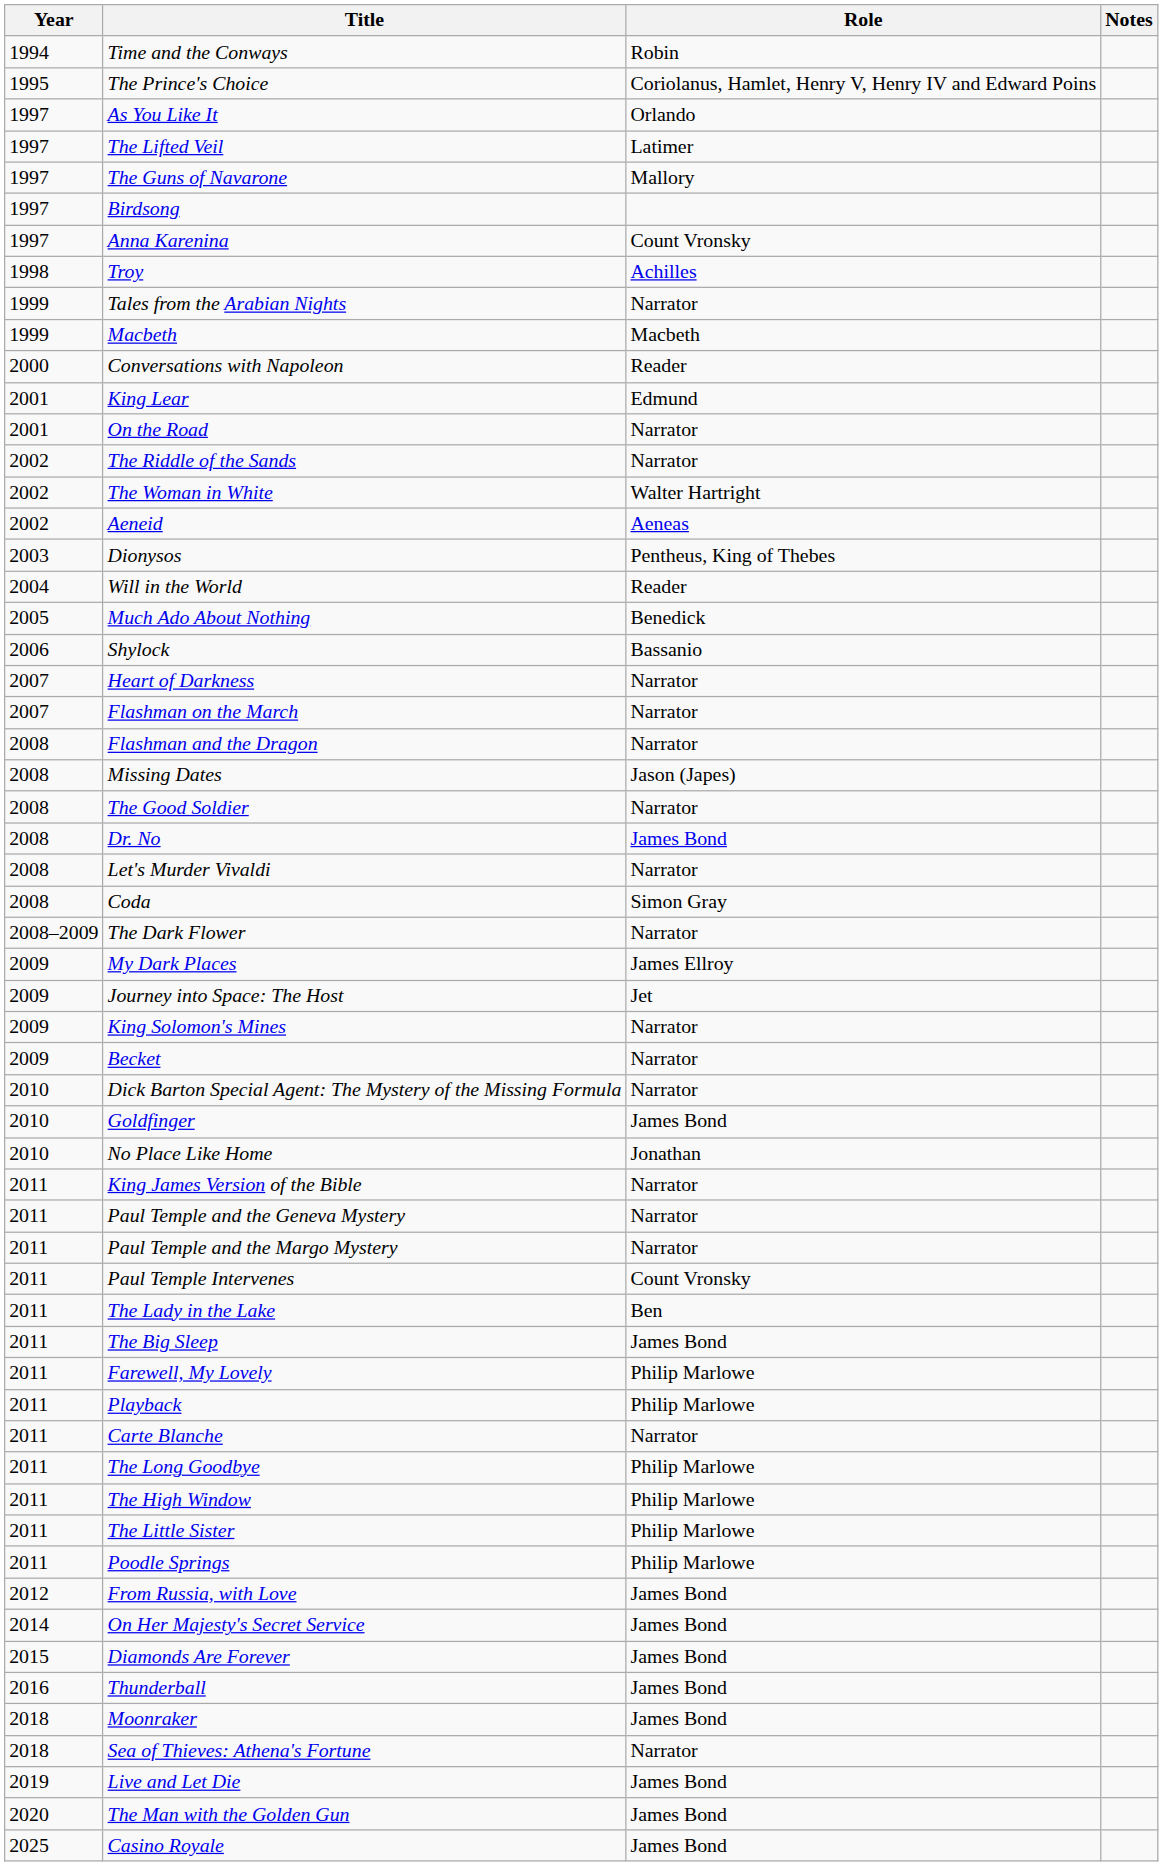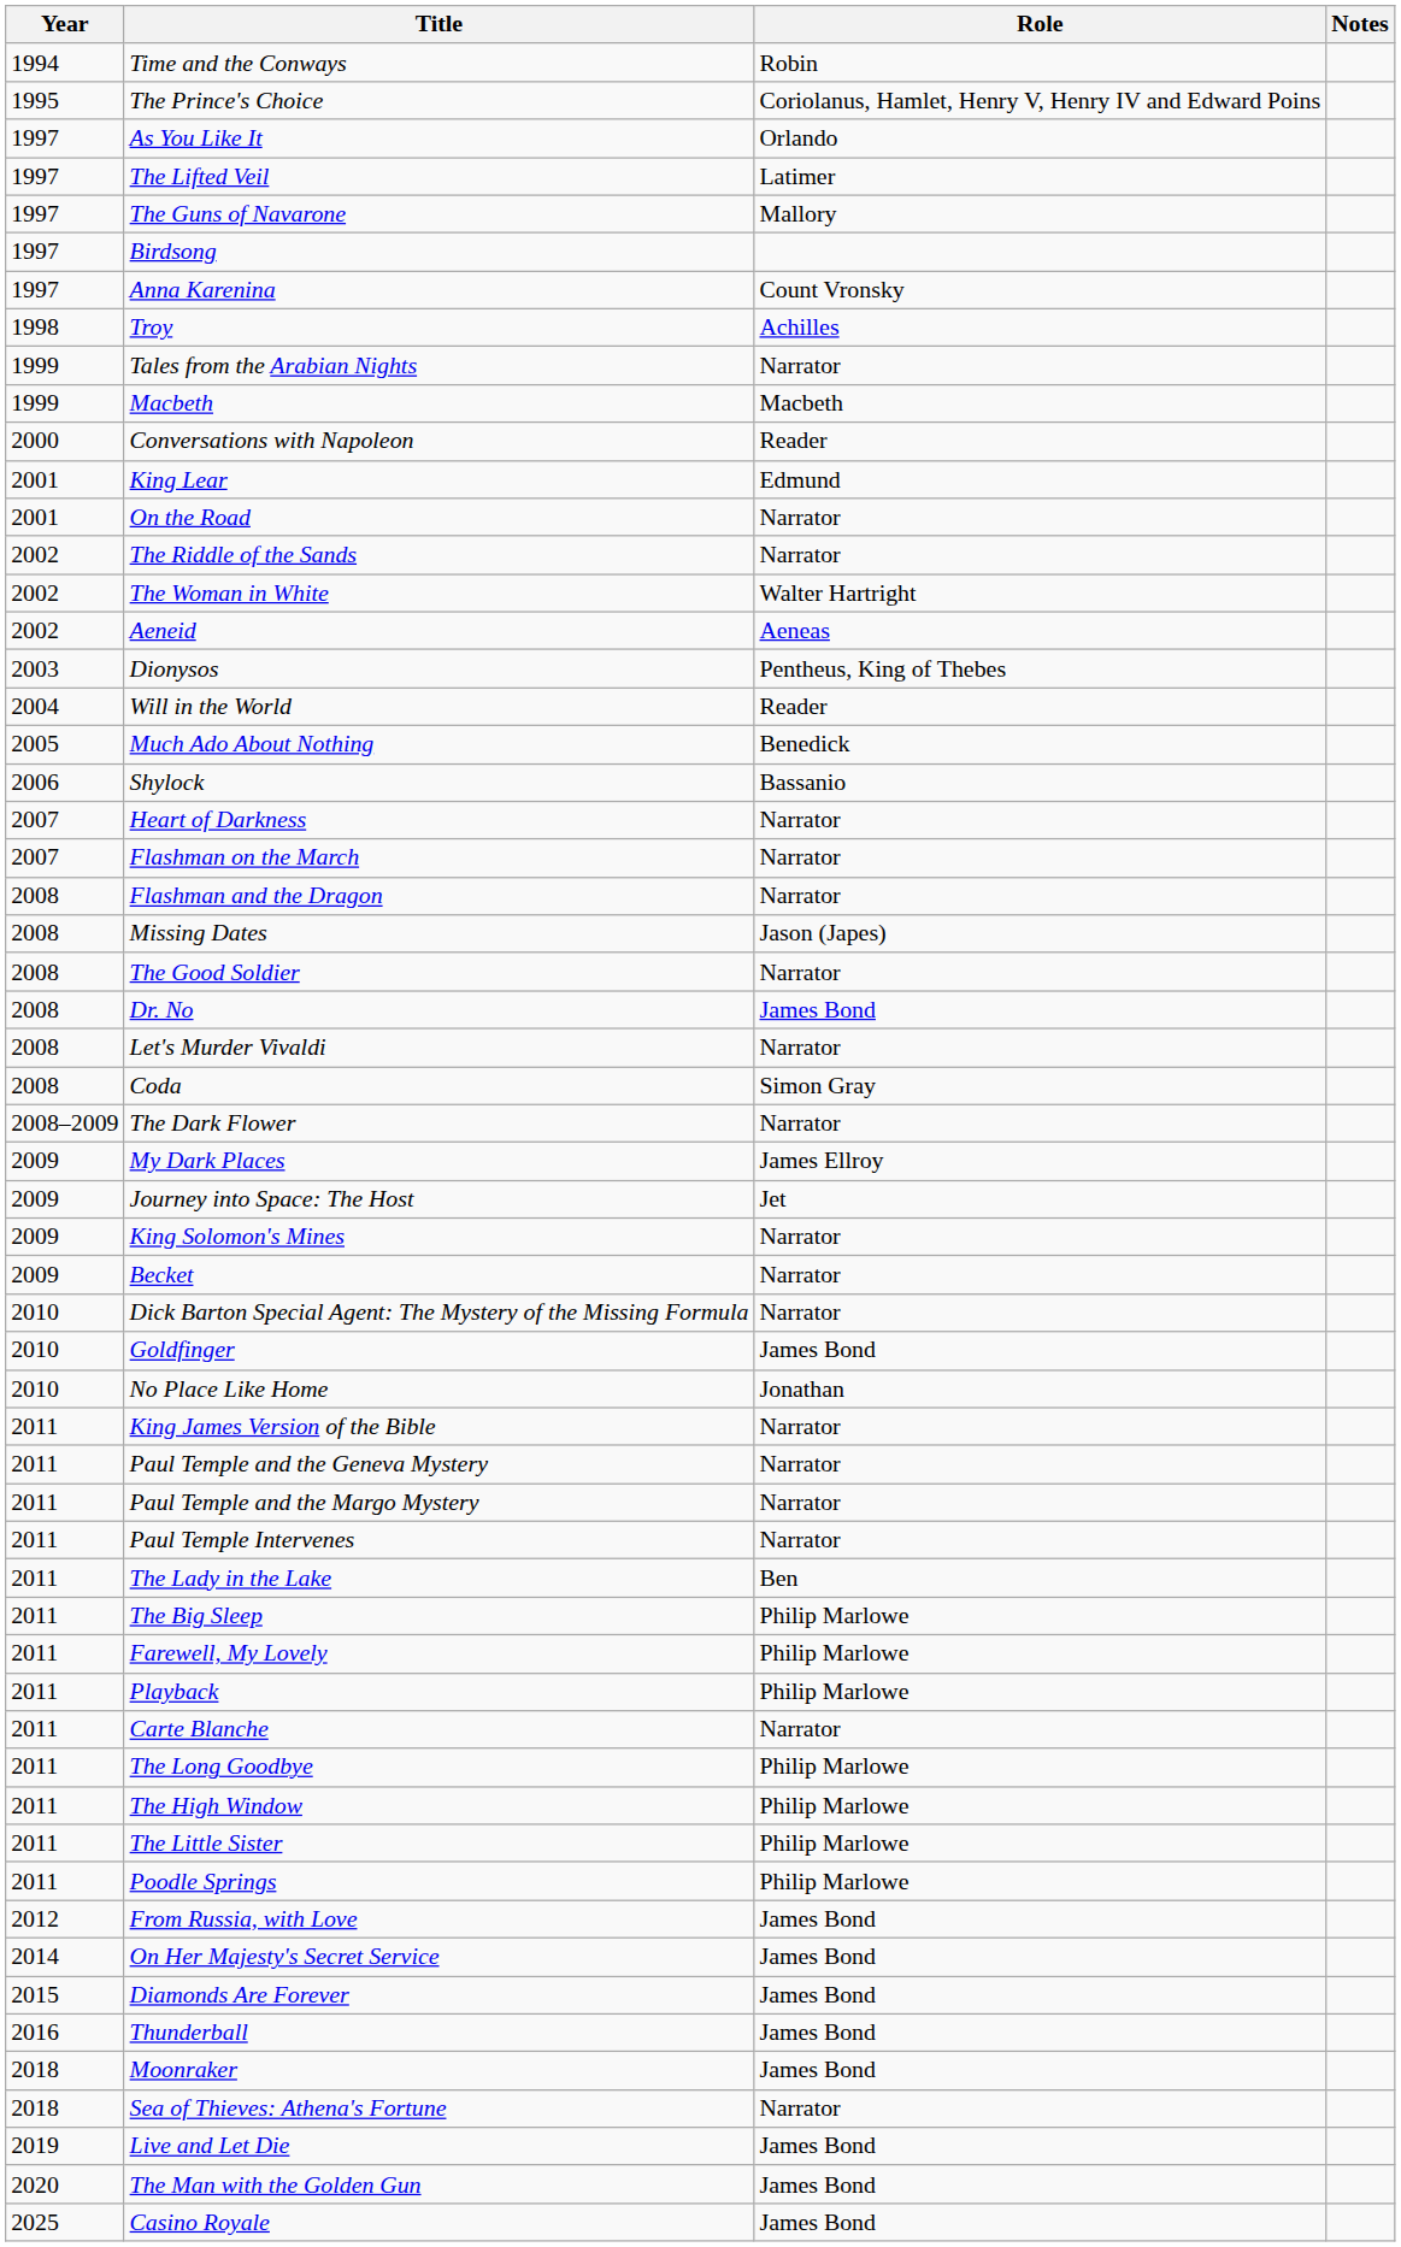Paul Temple Intervenes | Role: Count Vronsky -> Narrator
The Big Sleep | Role: James Bond -> Philip Marlowe
